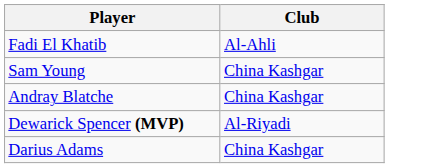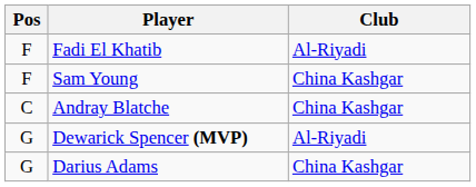+ column: Pos | F | F | C | G | G
Fadi El Khatib | Club: Al-Ahli -> Al-Riyadi
